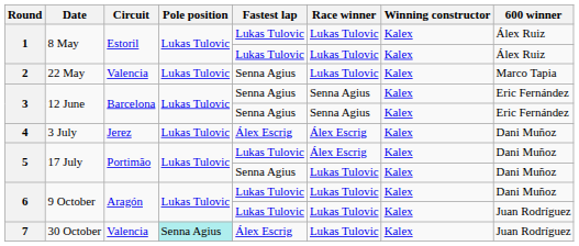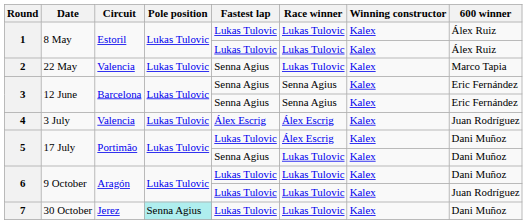4 | Circuit: Jerez -> Valencia
4 | 600 winner: Dani Muñoz -> Juan Rodríguez
7 | Circuit: Valencia -> Jerez
7 | Fastest lap: Álex Escrig -> Lukas Tulovic
7 | 600 winner: Juan Rodríguez -> Dani Muñoz
